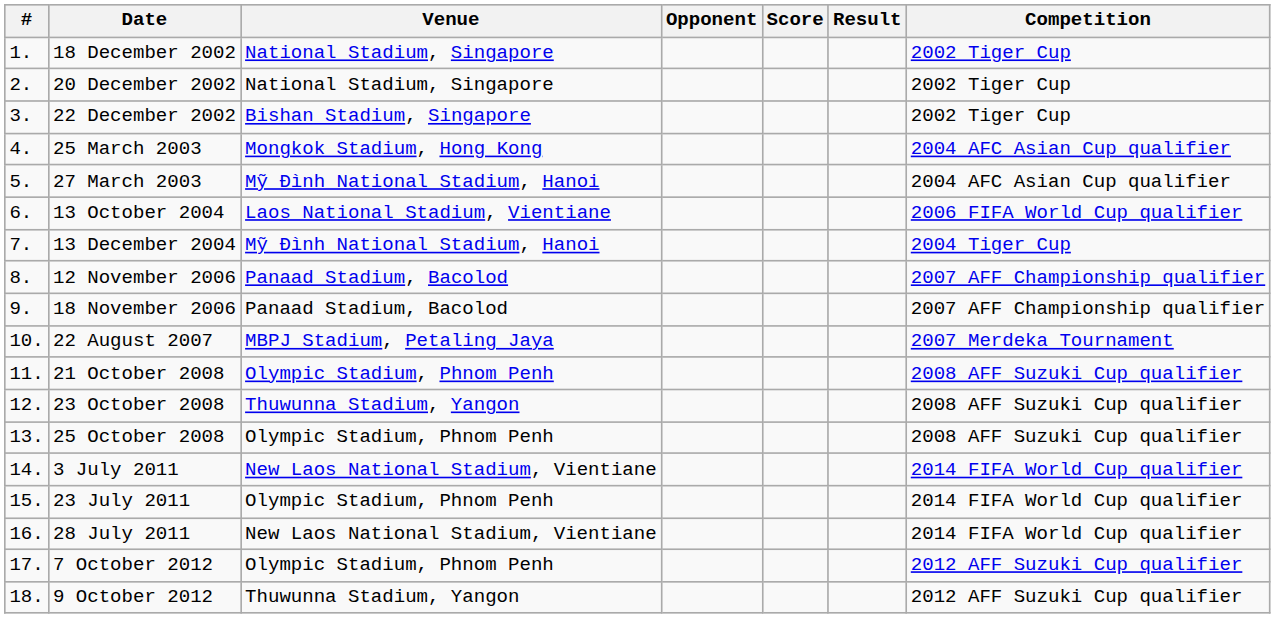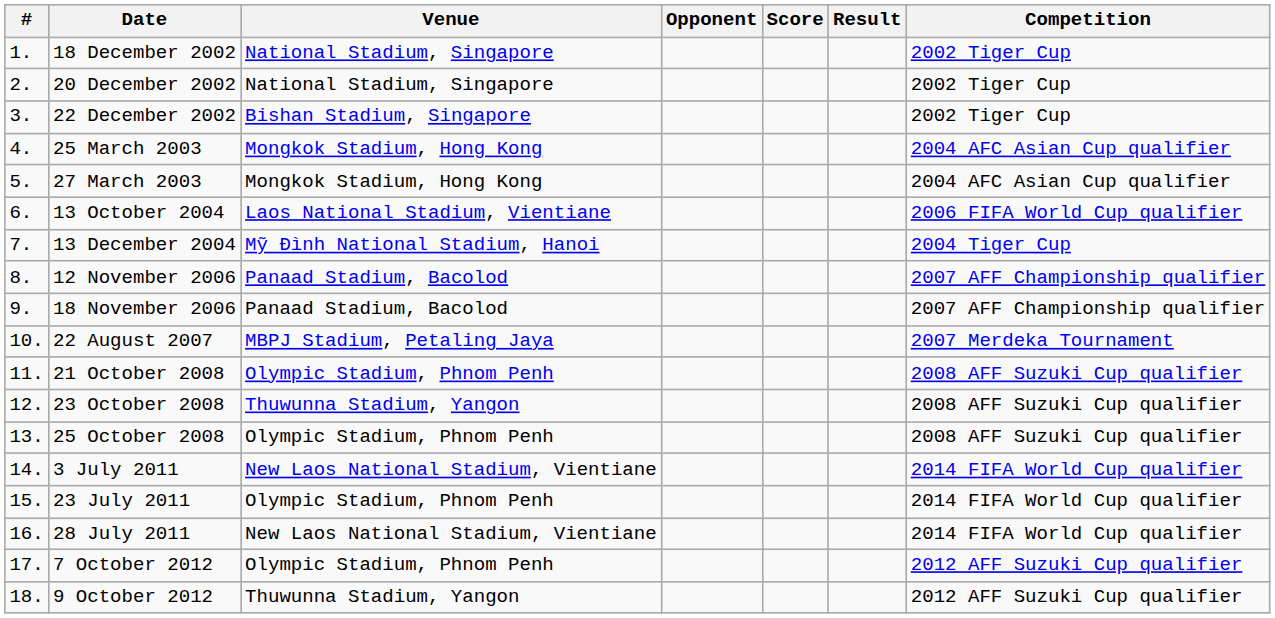27 March 2003 | Venue: Mỹ Đình National Stadium, Hanoi -> Mongkok Stadium, Hong Kong
